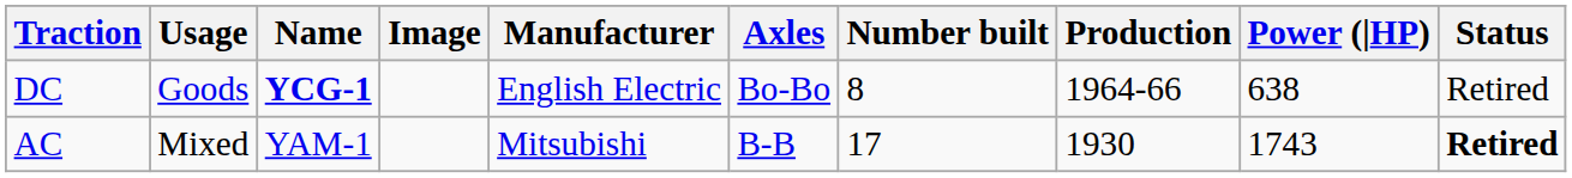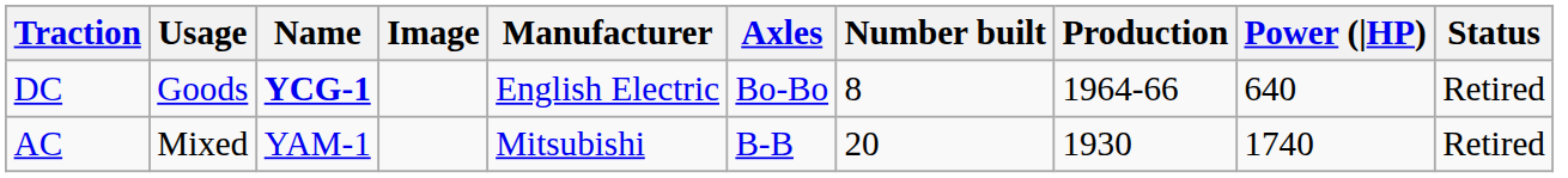DC | Power (|HP): 638 -> 640
AC | Number built: 17 -> 20
AC | Power (|HP): 1743 -> 1740
AC | Status: bold -> normal
